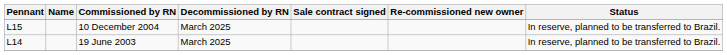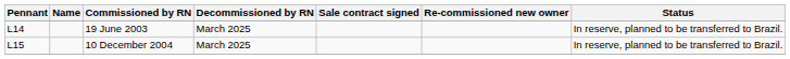rows swapped: 19 June 2003 <-> 10 December 2004
